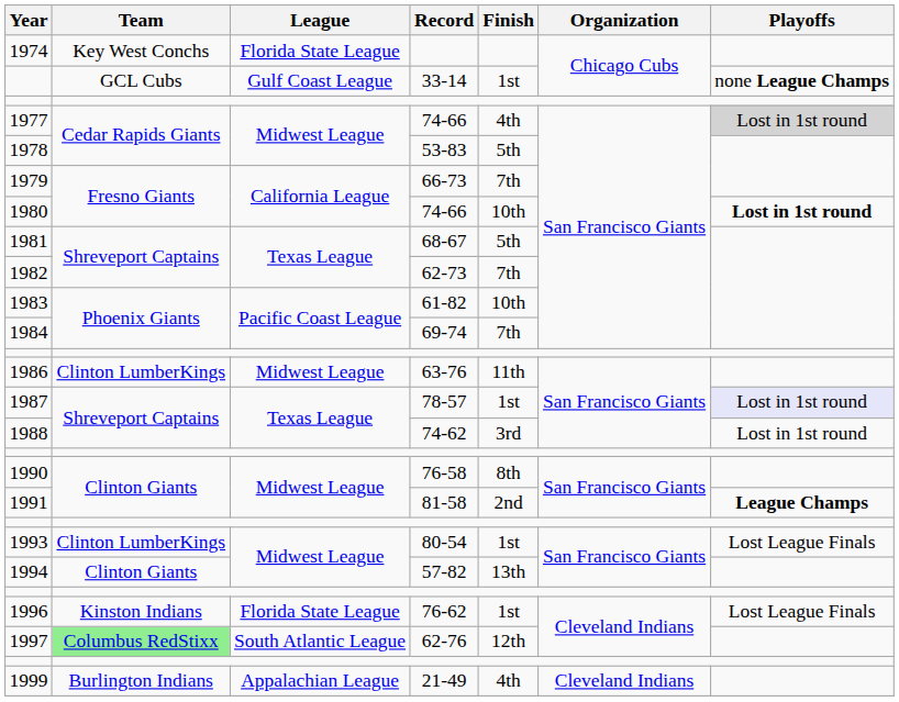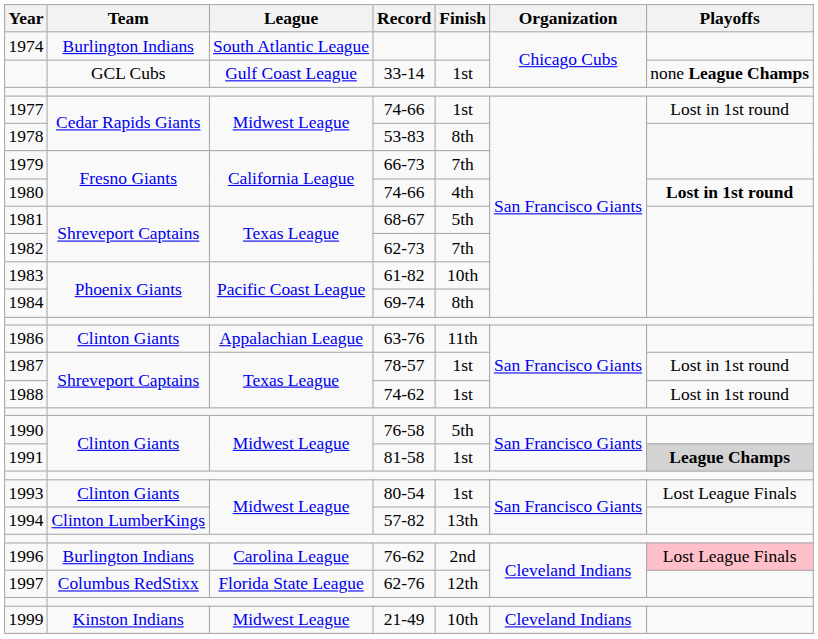1974 | Team: Key West Conchs -> Burlington Indians
1974 | League: Florida State League -> South Atlantic League
1977 | Finish: 4th -> 1st
1977 | Playoffs: lightgrey background -> no background
1978 | Finish: 5th -> 8th
1980 | Finish: 10th -> 4th
1984 | Finish: 7th -> 8th
1986 | Team: Clinton LumberKings -> Clinton Giants
1986 | League: Midwest League -> Appalachian League
1987 | Playoffs: lavender background -> no background
1988 | Finish: 3rd -> 1st
1990 | Finish: 8th -> 5th
1991 | Finish: 2nd -> 1st
1991 | Playoffs: no background -> lightgrey background
1993 | Team: Clinton LumberKings -> Clinton Giants
1994 | Team: Clinton Giants -> Clinton LumberKings
1996 | Team: Kinston Indians -> Burlington Indians
1996 | League: Florida State League -> Carolina League
1996 | Finish: 1st -> 2nd
1996 | Playoffs: no background -> pink background
1997 | Team: lightgreen background -> no background
1997 | League: South Atlantic League -> Florida State League
1999 | Team: Burlington Indians -> Kinston Indians
1999 | League: Appalachian League -> Midwest League
1999 | Finish: 4th -> 10th
